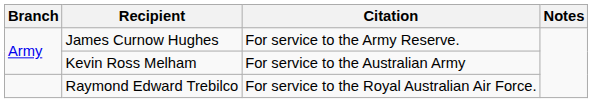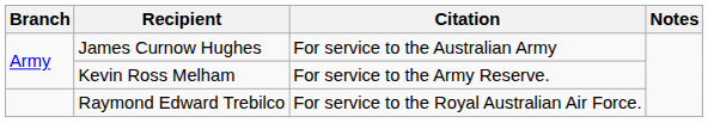James Curnow Hughes | Citation: For service to the Army Reserve. -> For service to the Australian Army
Kevin Ross Melham | Citation: For service to the Australian Army -> For service to the Army Reserve.
